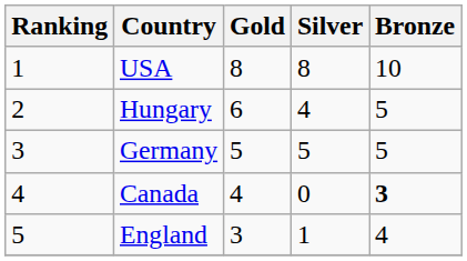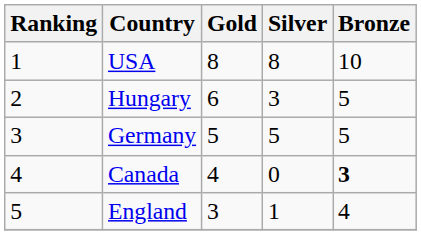Hungary | Silver: 4 -> 3
